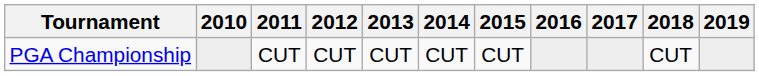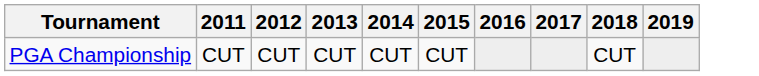- column: 2010
